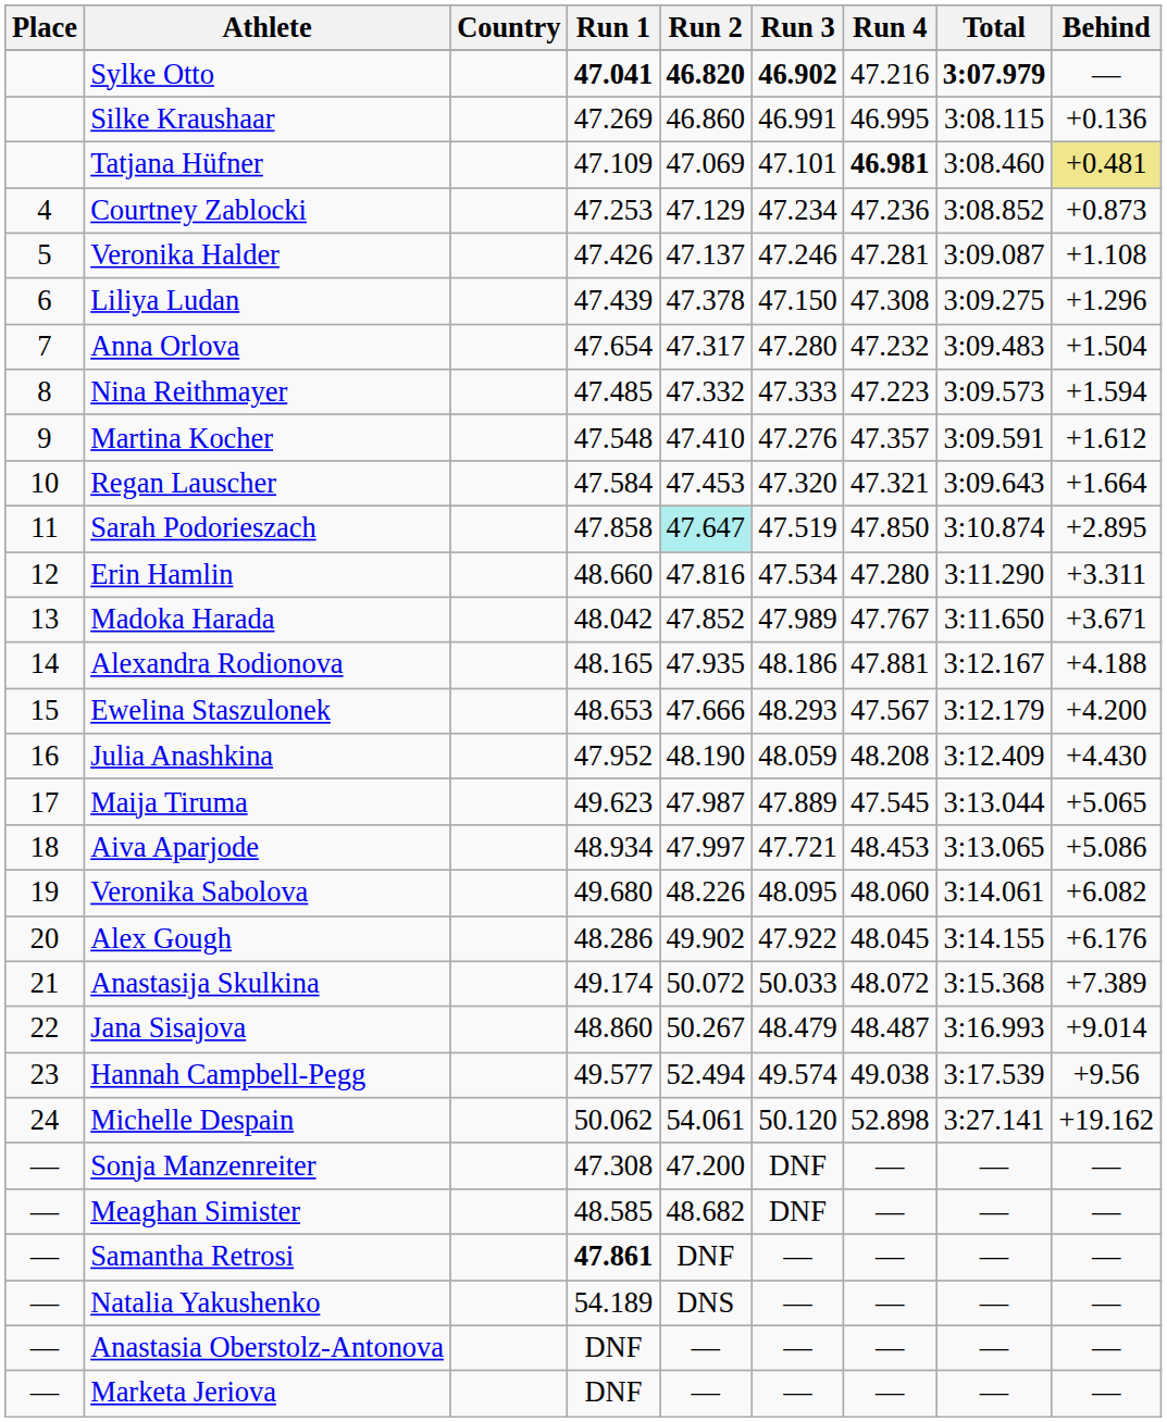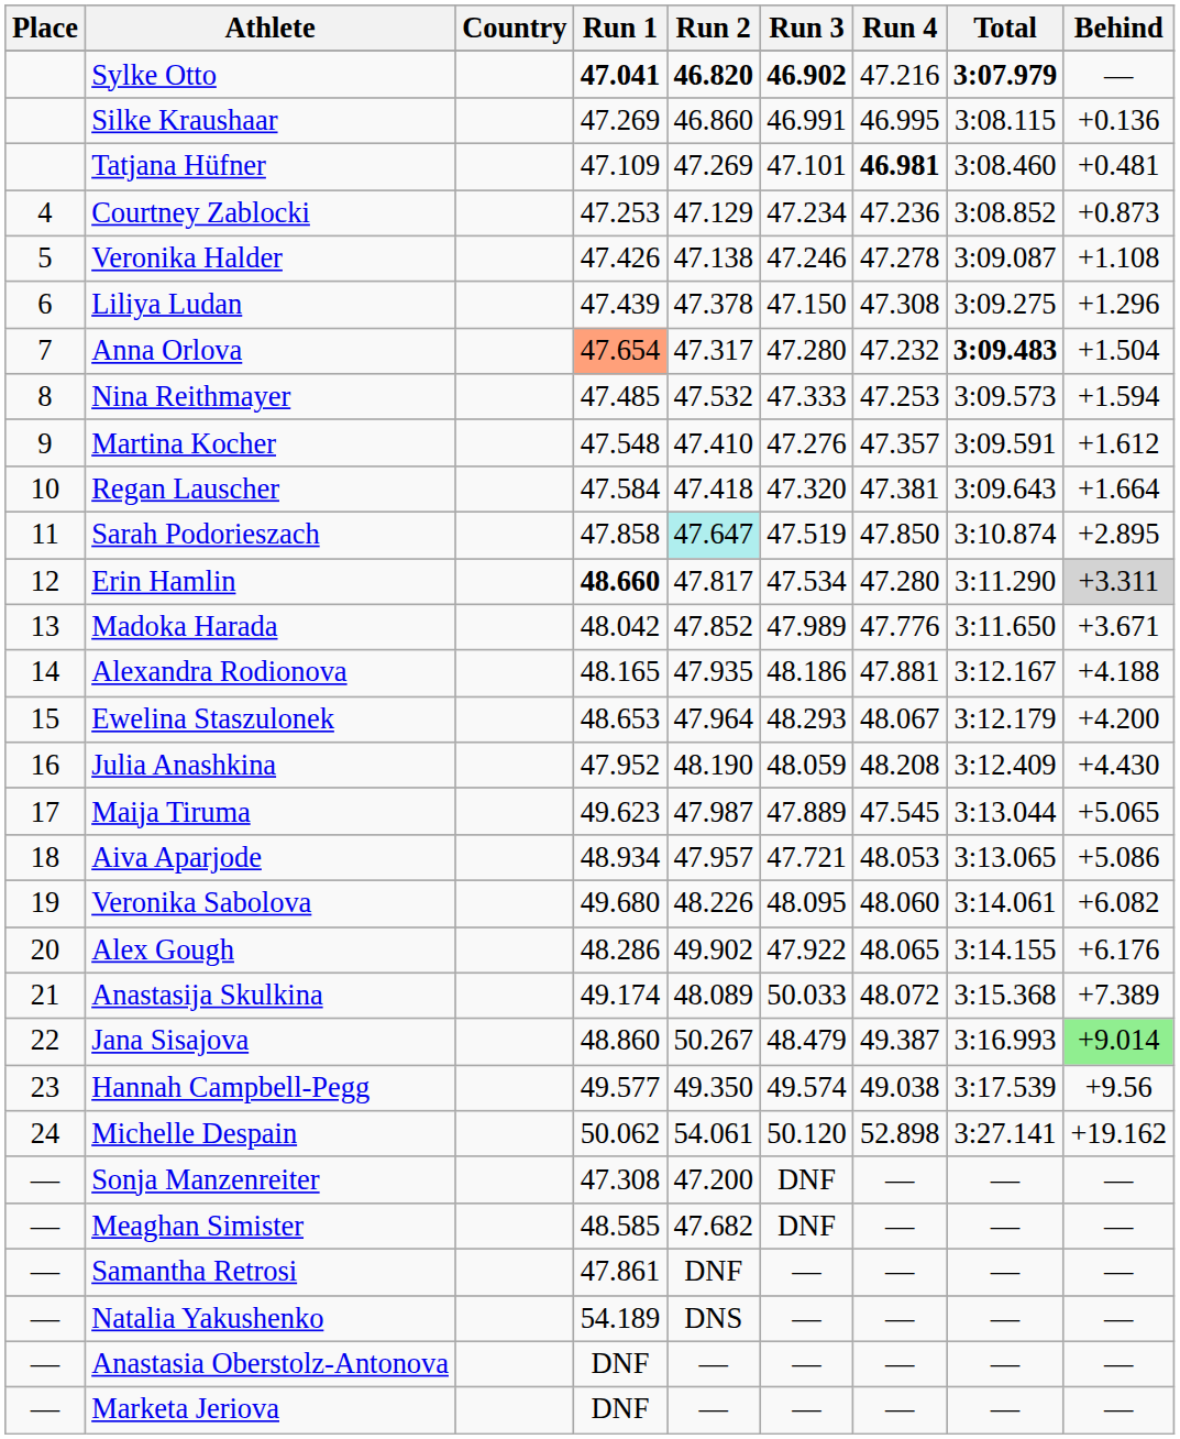Tatjana Hüfner | Run 2: 47.069 -> 47.269
Tatjana Hüfner | Behind: khaki background -> no background
Veronika Halder | Run 2: 47.137 -> 47.138
Veronika Halder | Run 4: 47.281 -> 47.278
Anna Orlova | Run 1: no background -> lightsalmon background
Anna Orlova | Total: normal -> bold
Nina Reithmayer | Run 2: 47.332 -> 47.532
Nina Reithmayer | Run 4: 47.223 -> 47.253
Regan Lauscher | Run 2: 47.453 -> 47.418
Regan Lauscher | Run 4: 47.321 -> 47.381
Erin Hamlin | Run 1: normal -> bold
Erin Hamlin | Run 2: 47.816 -> 47.817
Erin Hamlin | Behind: no background -> lightgrey background
Madoka Harada | Run 4: 47.767 -> 47.776
Ewelina Staszulonek | Run 2: 47.666 -> 47.964
Ewelina Staszulonek | Run 4: 47.567 -> 48.067
Aiva Aparjode | Run 2: 47.997 -> 47.957
Aiva Aparjode | Run 4: 48.453 -> 48.053
Alex Gough | Run 4: 48.045 -> 48.065
Anastasija Skulkina | Run 2: 50.072 -> 48.089
Jana Sisajova | Run 4: 48.487 -> 49.387
Jana Sisajova | Behind: no background -> lightgreen background
Hannah Campbell-Pegg | Run 2: 52.494 -> 49.350
Meaghan Simister | Run 2: 48.682 -> 47.682
Samantha Retrosi | Run 1: bold -> normal
